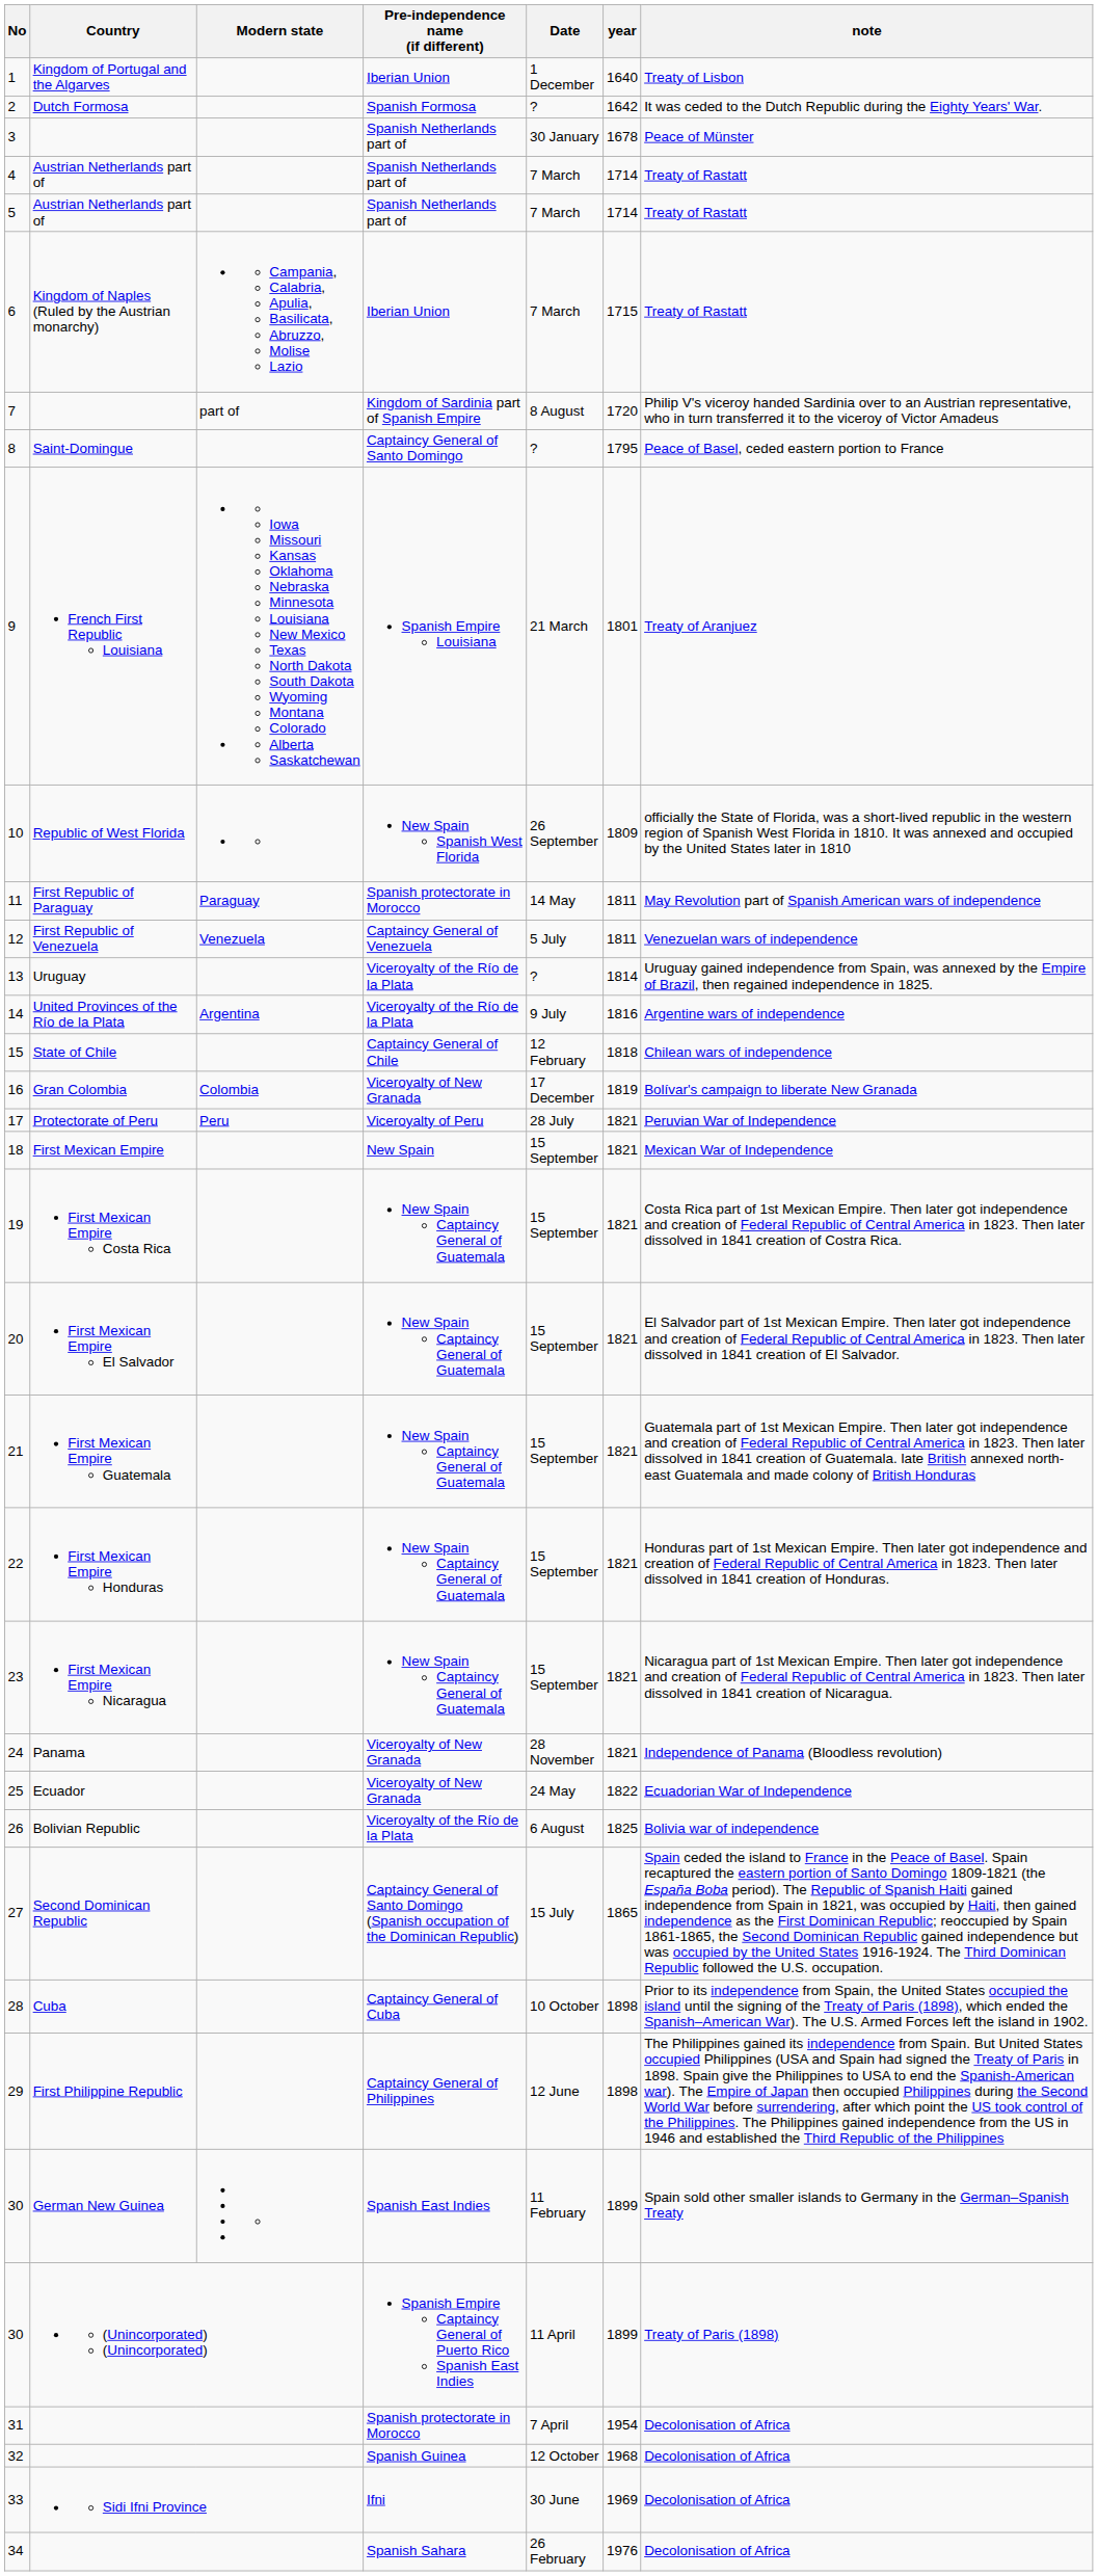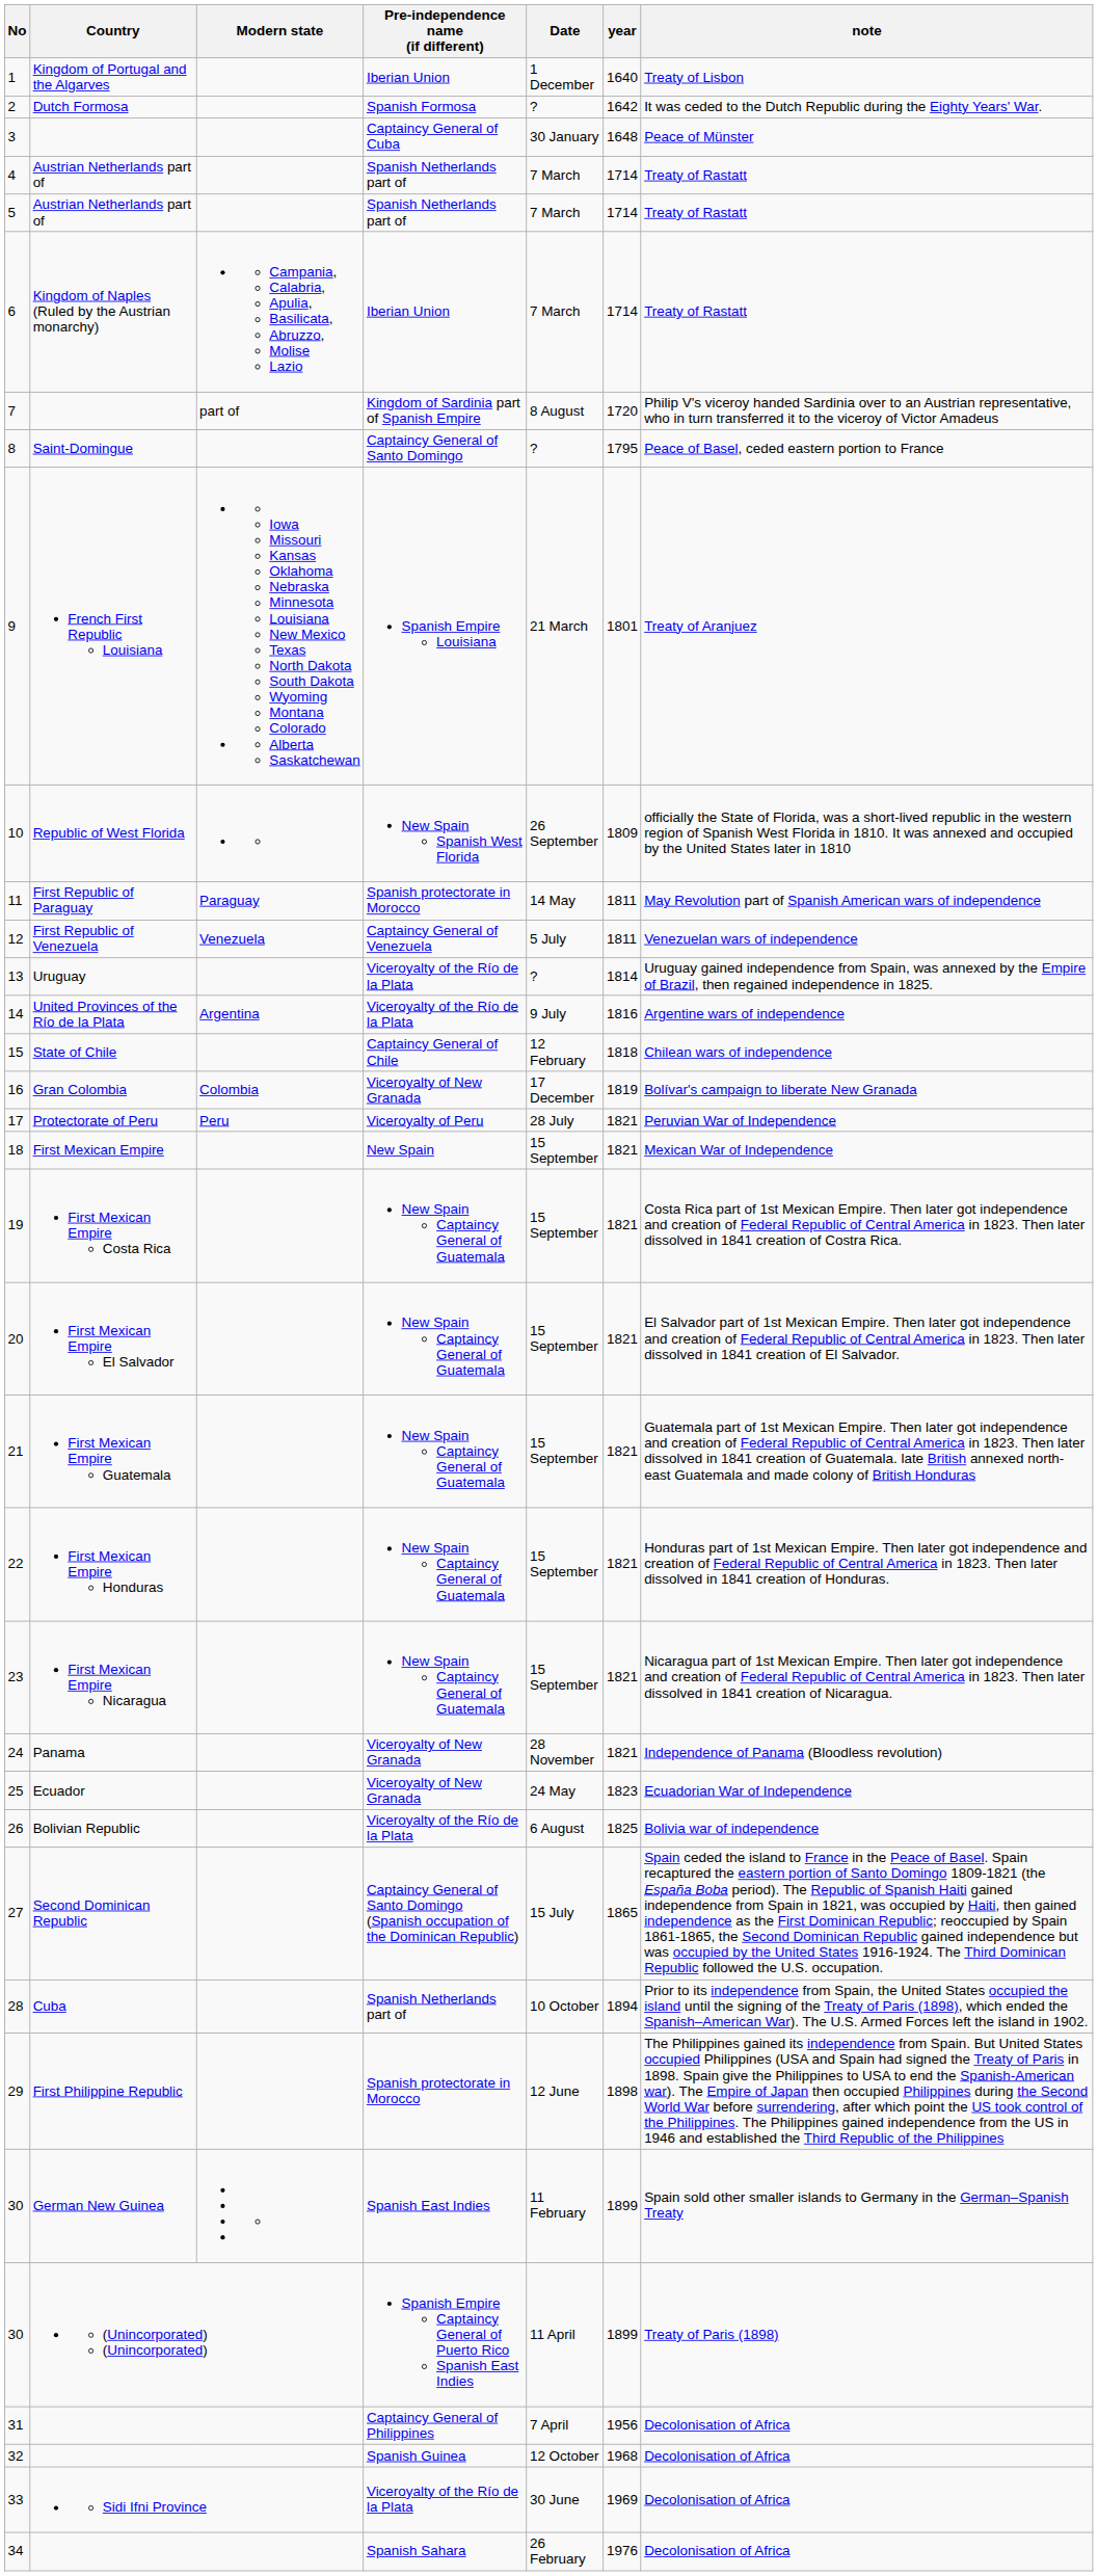3 | Pre-independence name (if different): Spanish Netherlands part of -> Captaincy General of Cuba
3 | year: 1678 -> 1648
6 | year: 1715 -> 1714
25 | year: 1822 -> 1823
28 | Pre-independence name (if different): Captaincy General of Cuba -> Spanish Netherlands part of
28 | year: 1898 -> 1894
29 | Pre-independence name (if different): Captaincy General of Philippines -> Spanish protectorate in Morocco
31 | Pre-independence name (if different): Spanish protectorate in Morocco -> Captaincy General of Philippines
31 | year: 1954 -> 1956
33 | Pre-independence name (if different): Ifni -> Viceroyalty of the Río de la Plata
